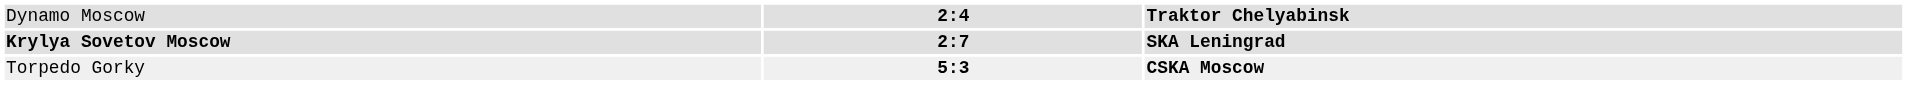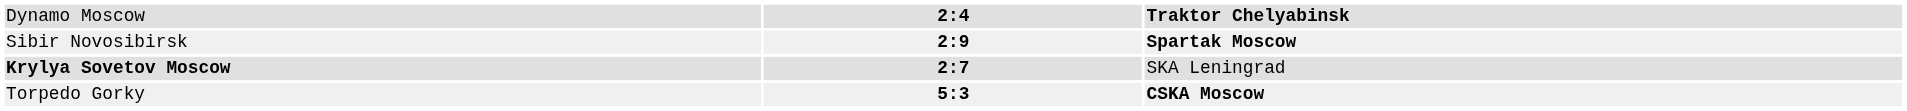+ row: Sibir Novosibirsk | 2:9 | Spartak Moscow
Krylya Sovetov Moscow | column 3: bold -> normal
